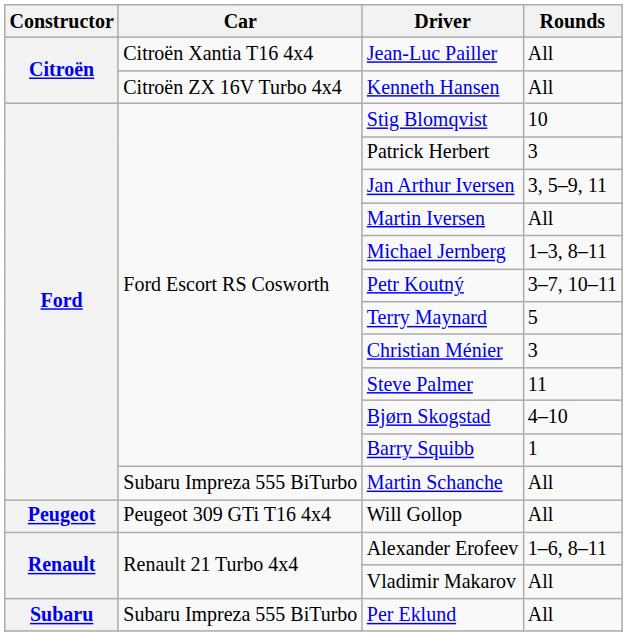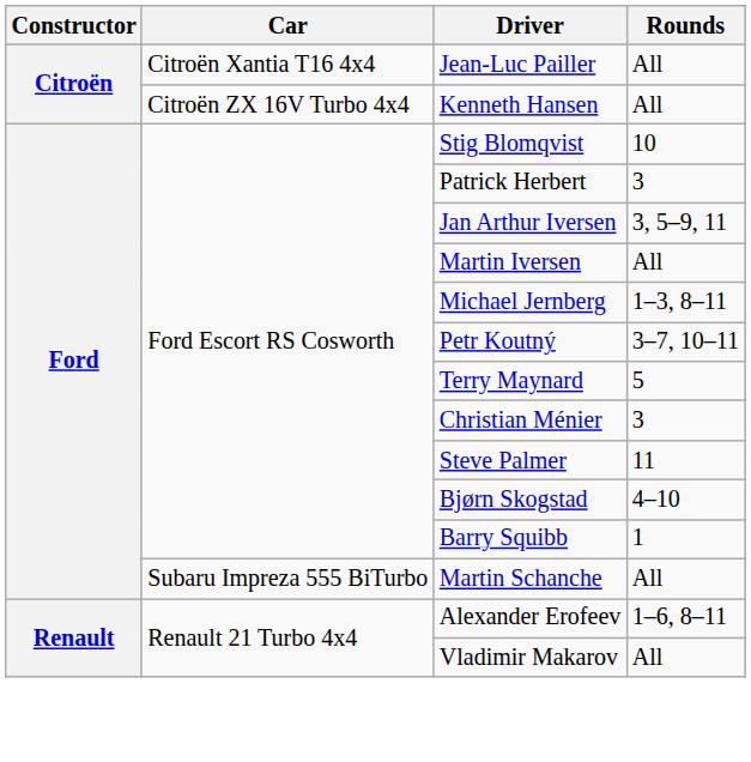- row: Peugeot | Peugeot 309 GTi T16 4x4 | Will Gollop | All
- row: Subaru | Subaru Impreza 555 BiTurbo | Per Eklund | All
